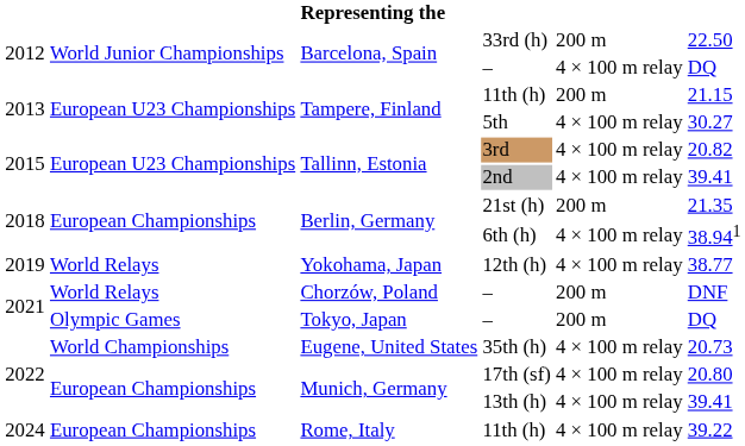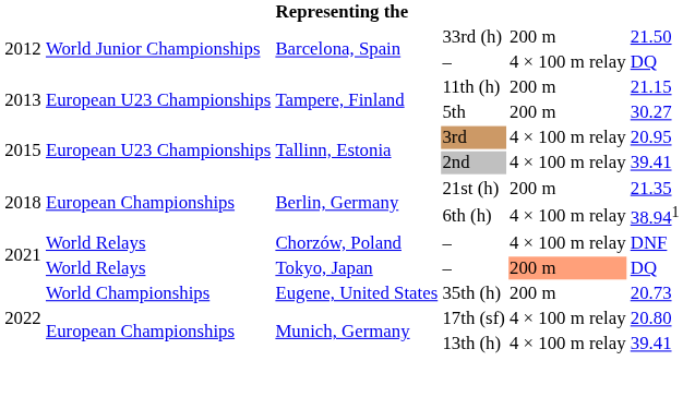33rd (h) | column 6: 22.50 -> 21.50
5th | column 5: 4 × 100 m relay -> 200 m
3rd | column 6: 20.82 -> 20.95
- row: 2019 | World Relays | Yokohama, Japan | 12th (h) | 4 × 100 m relay | 38.77
Chorzów, Poland / – | column 5: 200 m -> 4 × 100 m relay
Tokyo, Japan / – | column 2: Olympic Games -> World Relays
Tokyo, Japan / – | column 5: no background -> lightsalmon background
35th (h) | column 5: 4 × 100 m relay -> 200 m
- row: 2024 | European Championships | Rome, Italy | 11th (h) | 4 × 100 m relay | 39.22
